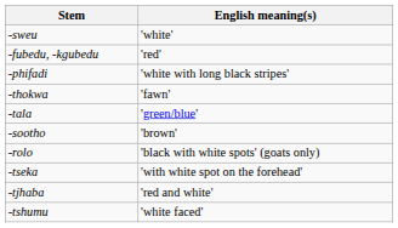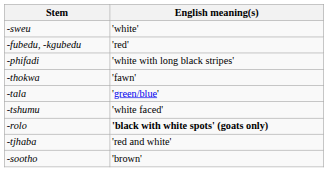rows swapped: -sootho <-> -tshumu
-rolo | English meaning(s): normal -> bold
- row: -tseka | 'with white spot on the forehead'
